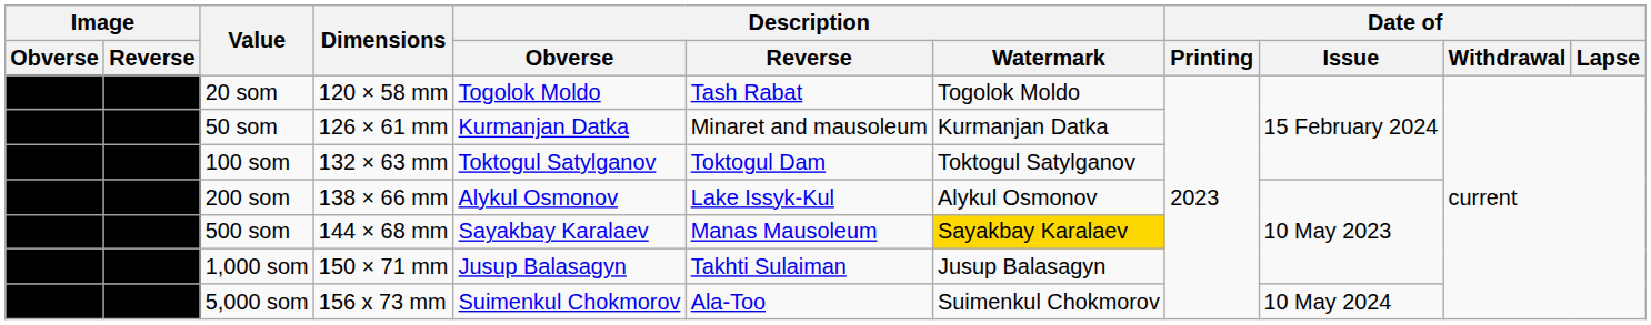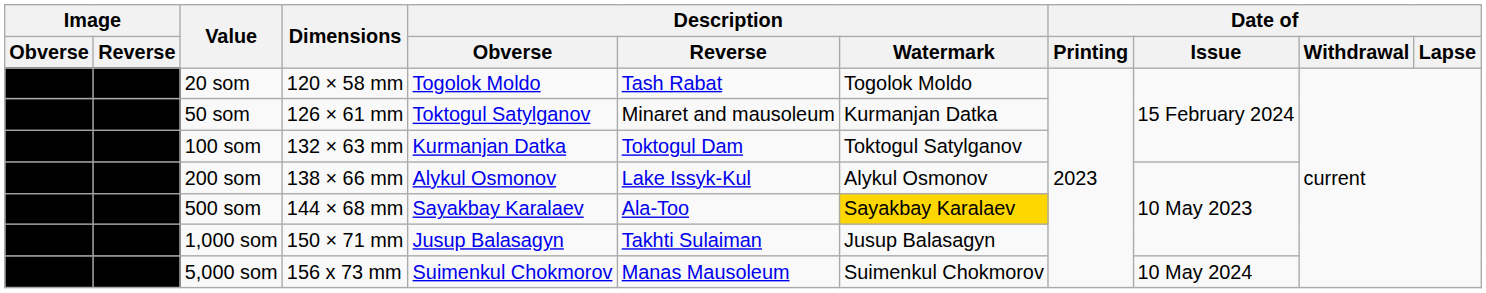50 som | Description / Obverse: Kurmanjan Datka -> Toktogul Satylganov
100 som | Description / Obverse: Toktogul Satylganov -> Kurmanjan Datka
500 som | Description / Reverse: Manas Mausoleum -> Ala-Too
5,000 som | Description / Reverse: Ala-Too -> Manas Mausoleum
